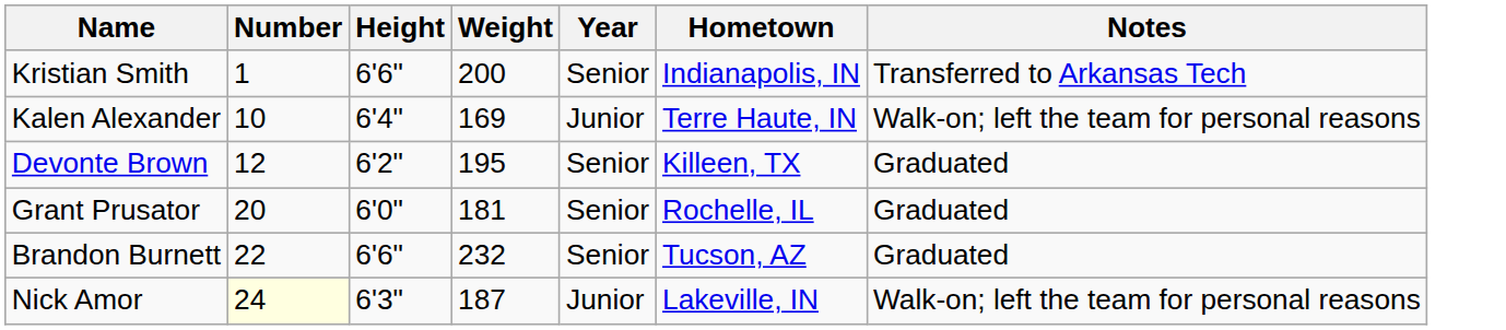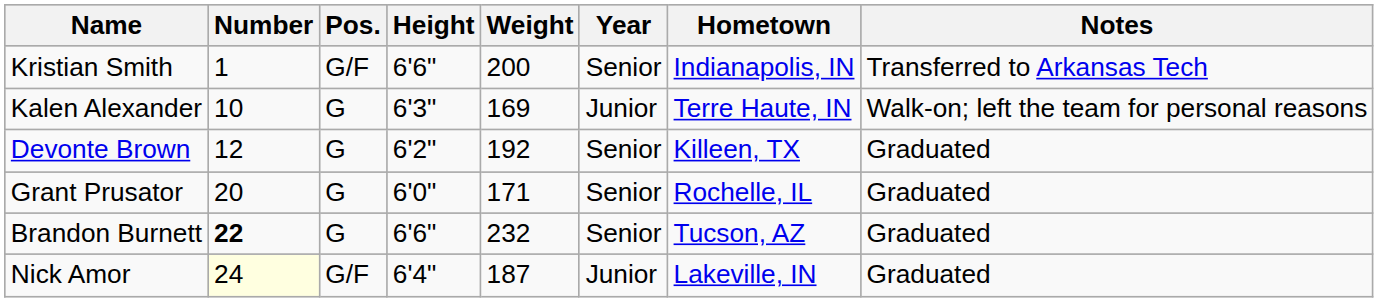+ column: Pos. | G/F | G | G | G | G | G/F
Kalen Alexander | Height: 6'4" -> 6'3"
Devonte Brown | Weight: 195 -> 192
Grant Prusator | Weight: 181 -> 171
Brandon Burnett | Number: normal -> bold
Nick Amor | Height: 6'3" -> 6'4"
Nick Amor | Notes: Walk-on; left the team for personal reasons -> Graduated
